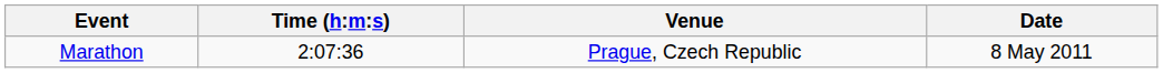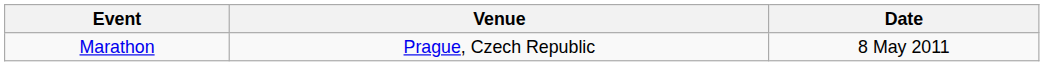- column: Time (h:m:s) | 2:07:36
